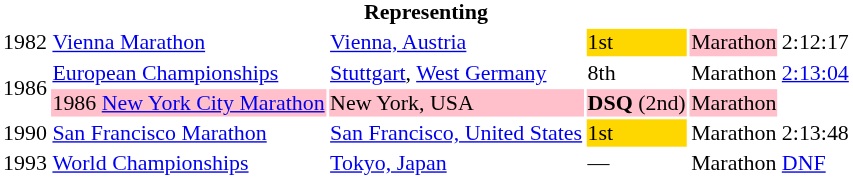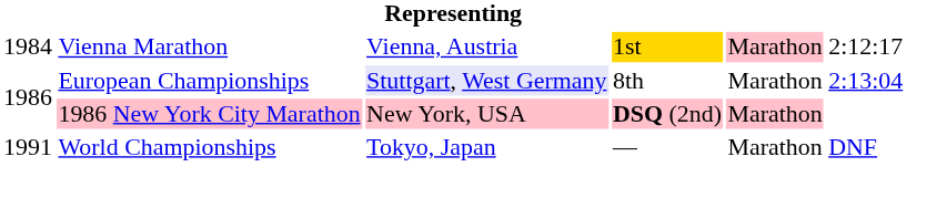Vienna Marathon | column 1: 1982 -> 1984
European Championships | column 3: no background -> lavender background
- row: 1990 | San Francisco Marathon | San Francisco, United States | 1st | Marathon | 2:13:48
World Championships | column 1: 1993 -> 1991
